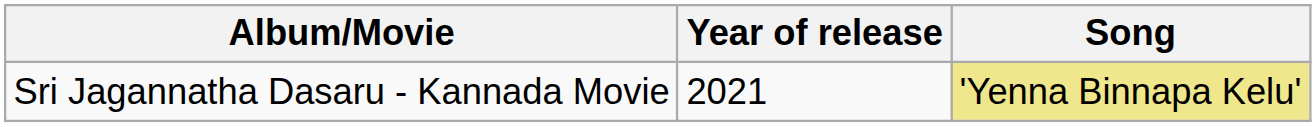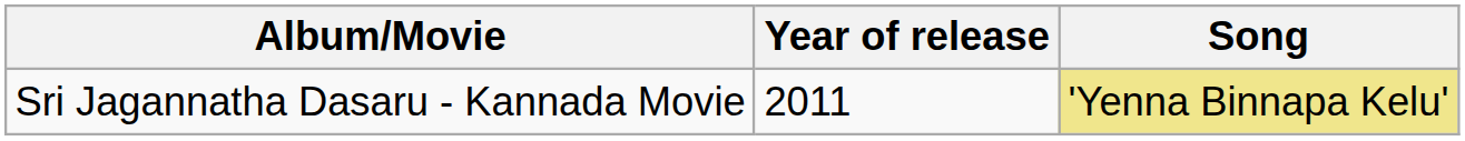Sri Jagannatha Dasaru - Kannada Movie | Year of release: 2021 -> 2011
